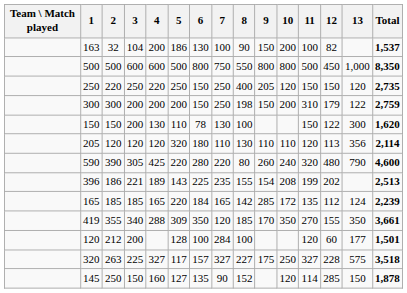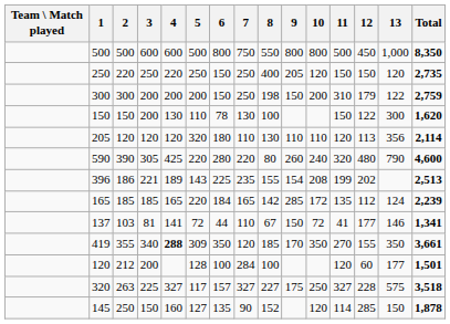- row: 163 | 32 | 104 | 200 | 186 | 130 | 100 | 90 | 150 | 200 | 100 | 82 | 1,537
+ row: 137 | 103 | 81 | 141 | 72 | 44 | 110 | 67 | 150 | 72 | 41 | 177 | 146 | 1,341
419 | 4: normal -> bold
